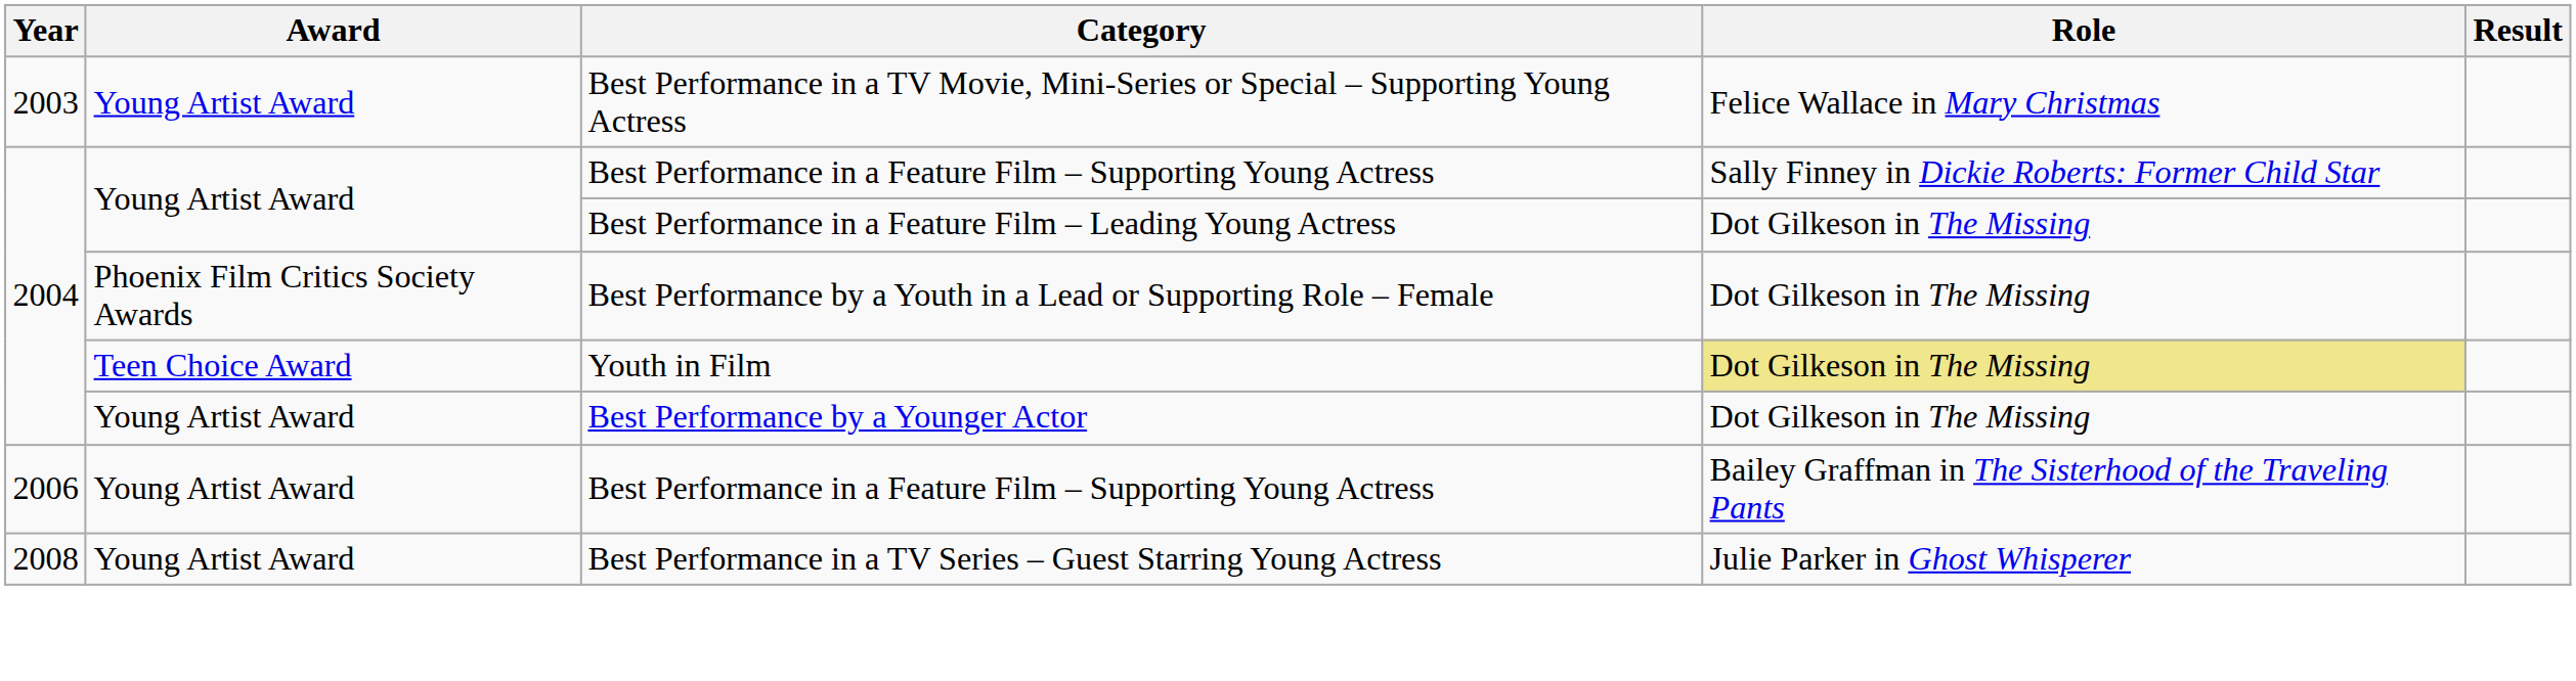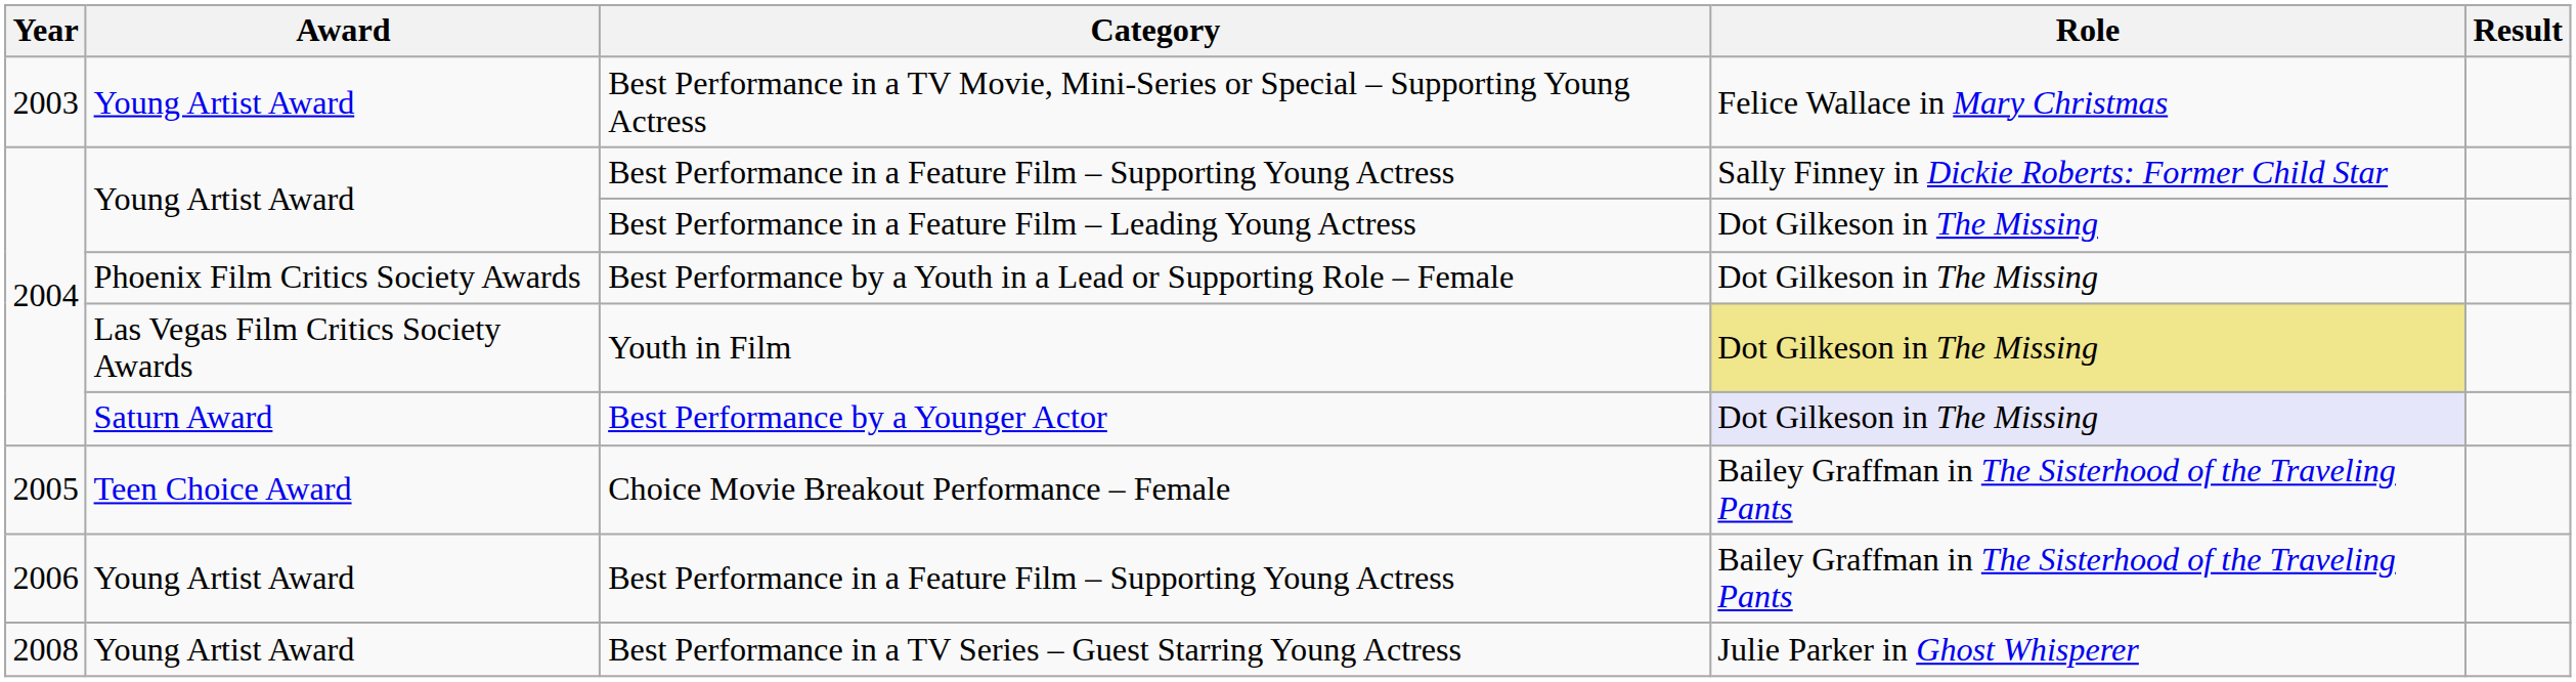Youth in Film | Award: Teen Choice Award -> Las Vegas Film Critics Society Awards
Best Performance by a Younger Actor | Award: Young Artist Award -> Saturn Award
Best Performance by a Younger Actor | Role: no background -> lavender background
+ row: 2005 | Teen Choice Award | Choice Movie Breakout Performance – Female | Bailey Graffman in The Sisterhood of the Traveling Pants
